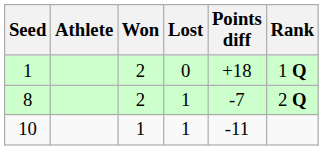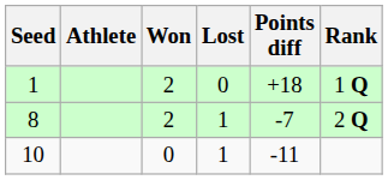10 | Won: 1 -> 0
